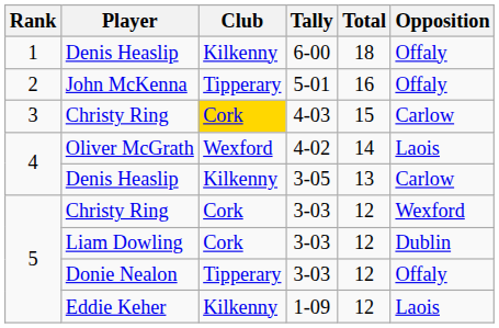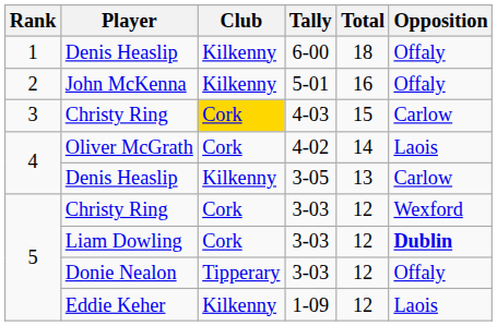John McKenna | Club: Tipperary -> Kilkenny
Oliver McGrath | Club: Wexford -> Cork
Liam Dowling | Opposition: normal -> bold
